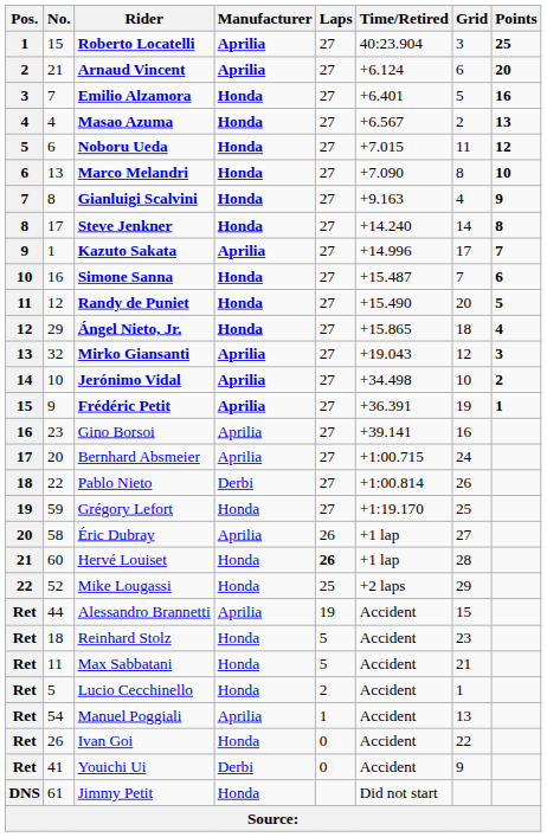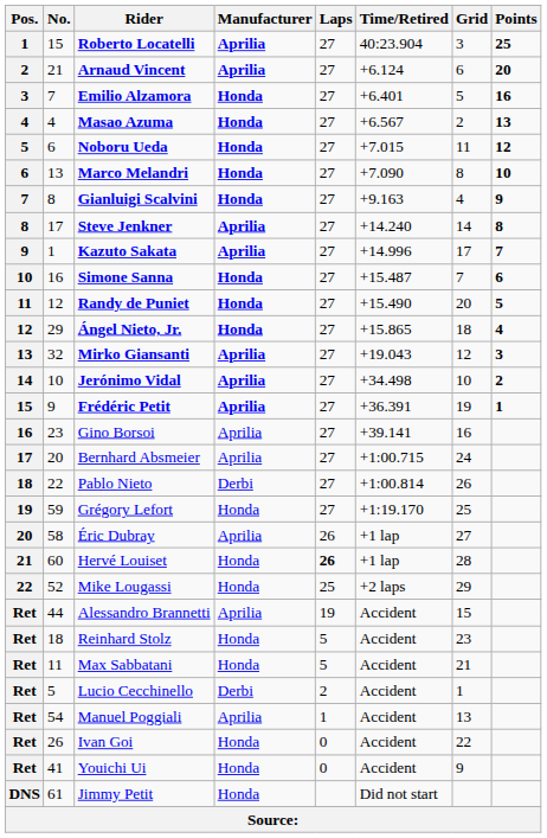Steve Jenkner | Manufacturer: Honda -> Aprilia
Lucio Cecchinello | Manufacturer: Honda -> Derbi
Youichi Ui | Manufacturer: Derbi -> Honda
